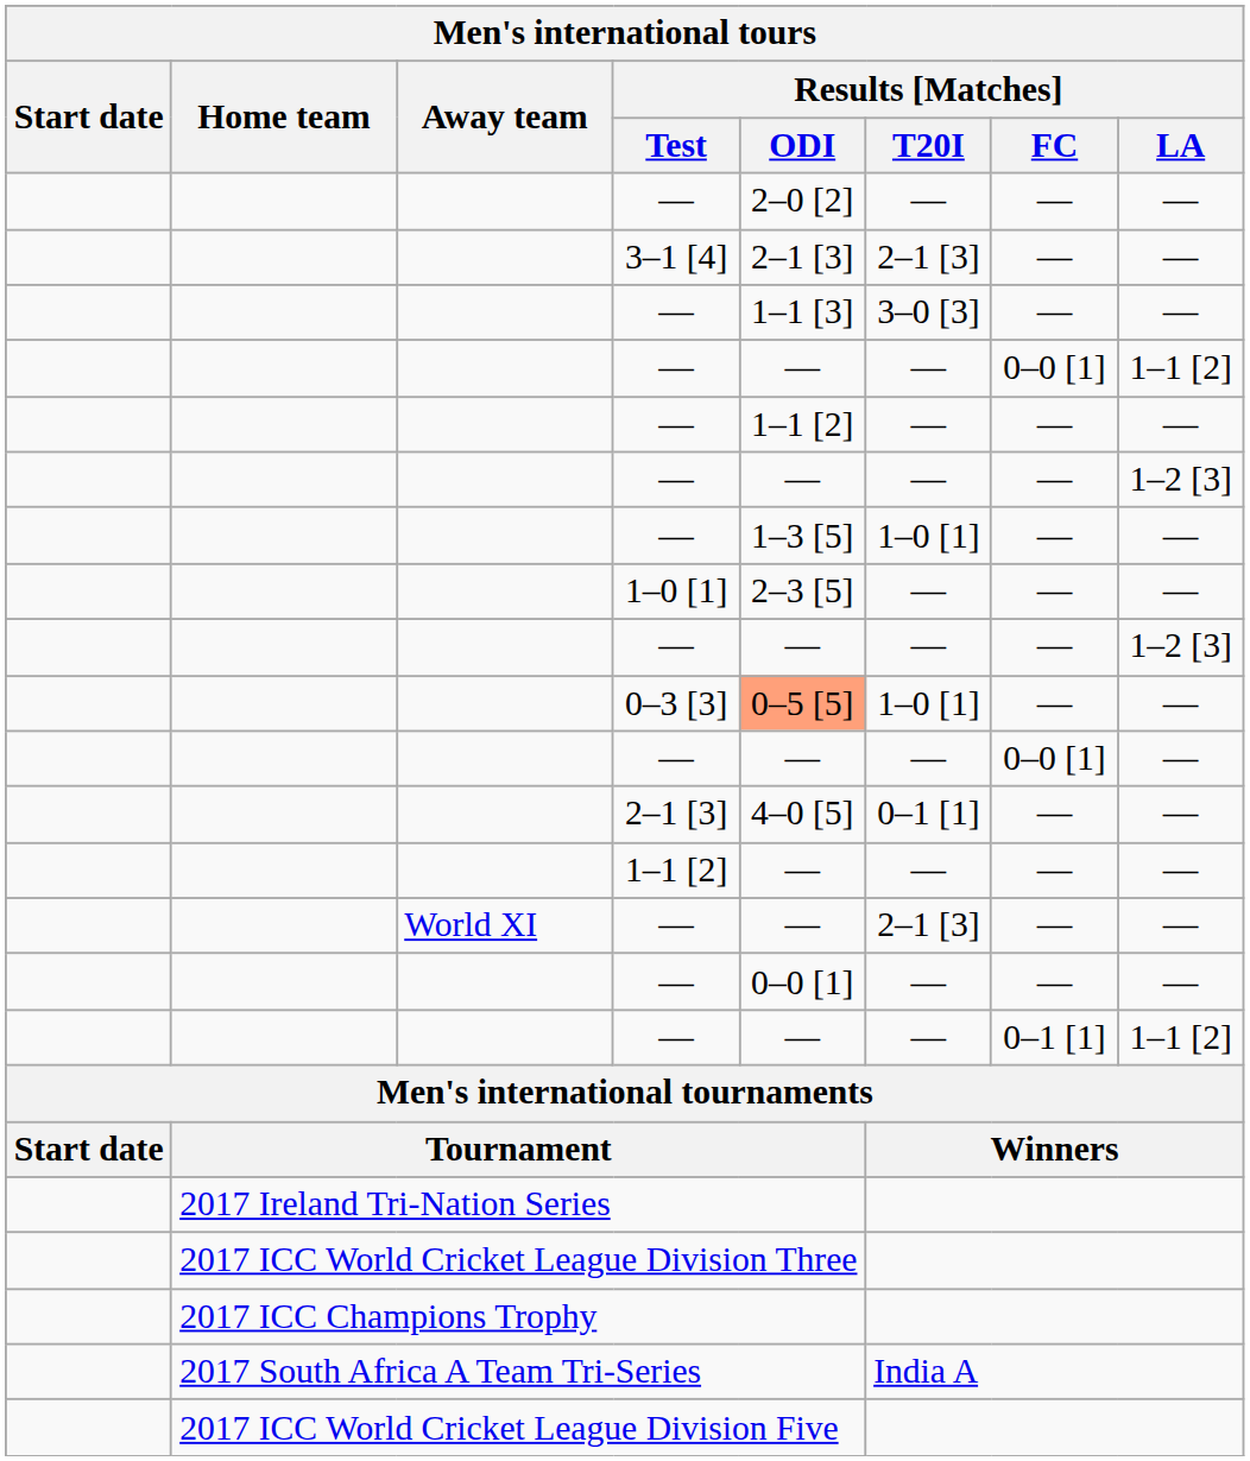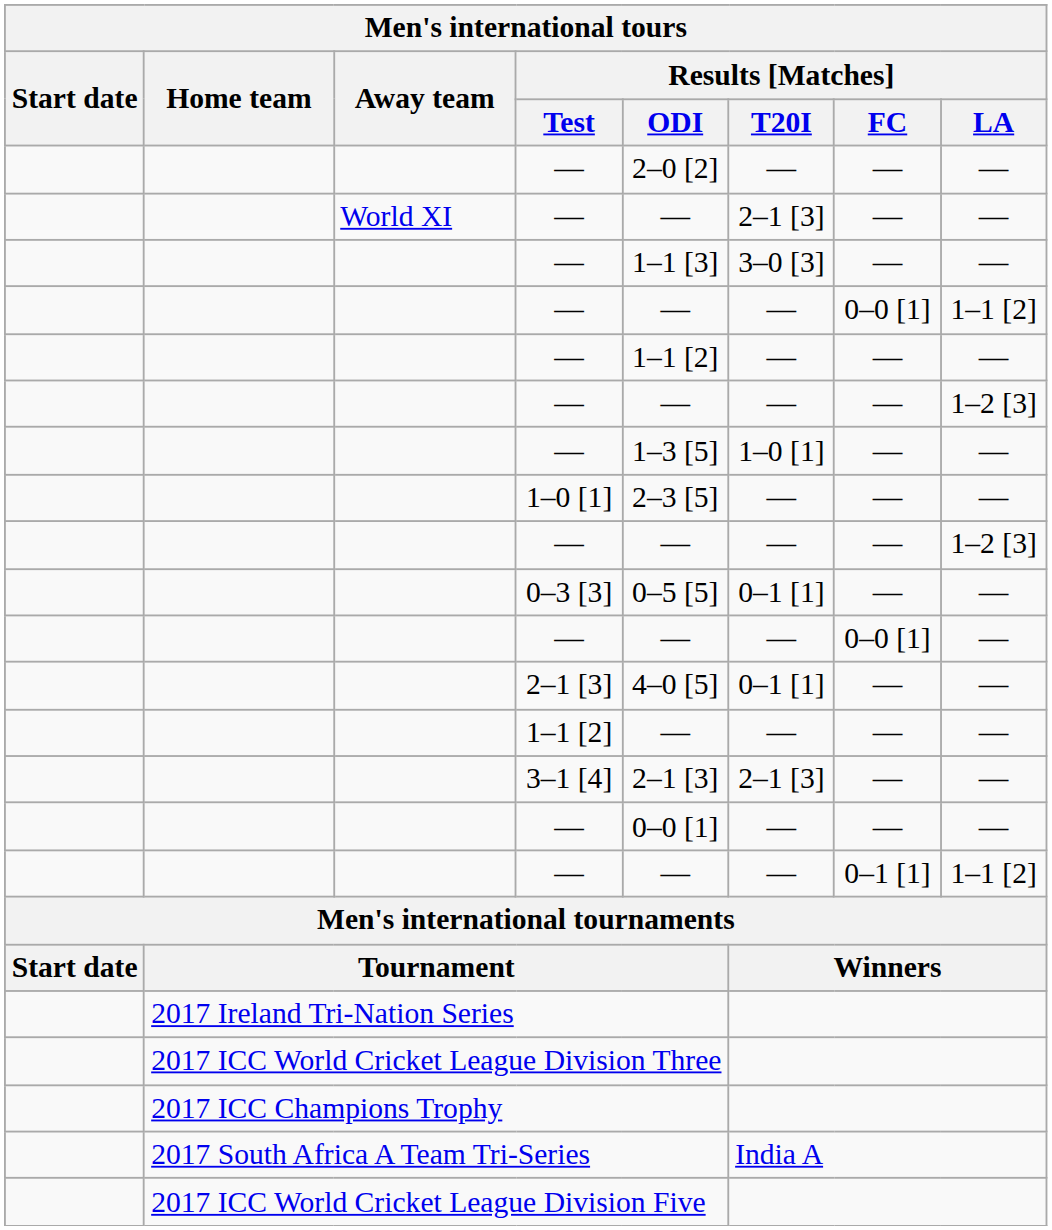rows swapped: 3–1 [4] <-> World XI / —
0–3 [3] | Results [Matches] / ODI: lightsalmon background -> no background
0–3 [3] | Results [Matches] / T20I: 1–0 [1] -> 0–1 [1]
